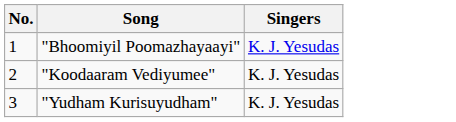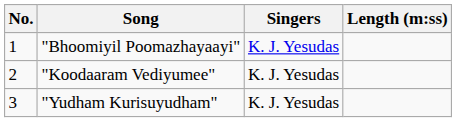+ column: Length (m:ss)
